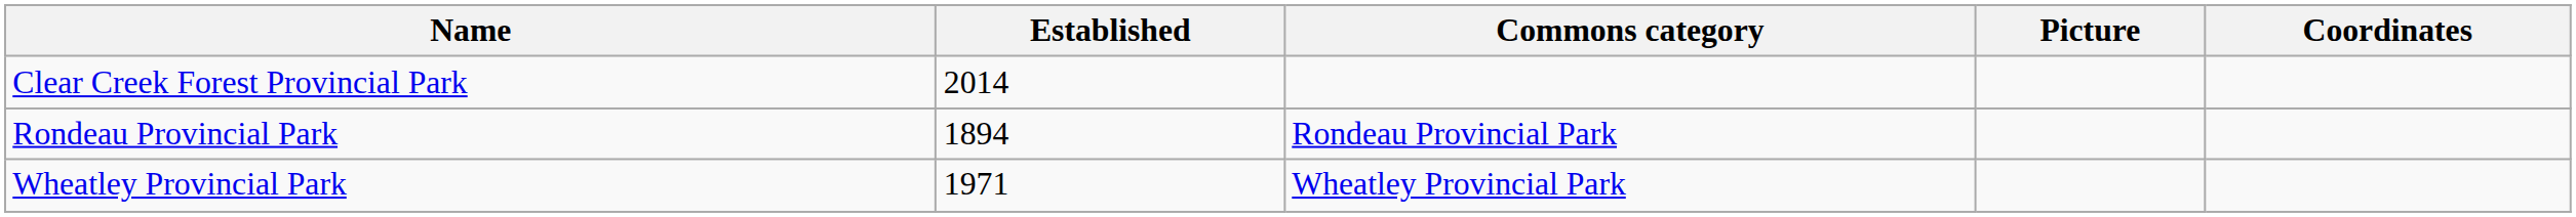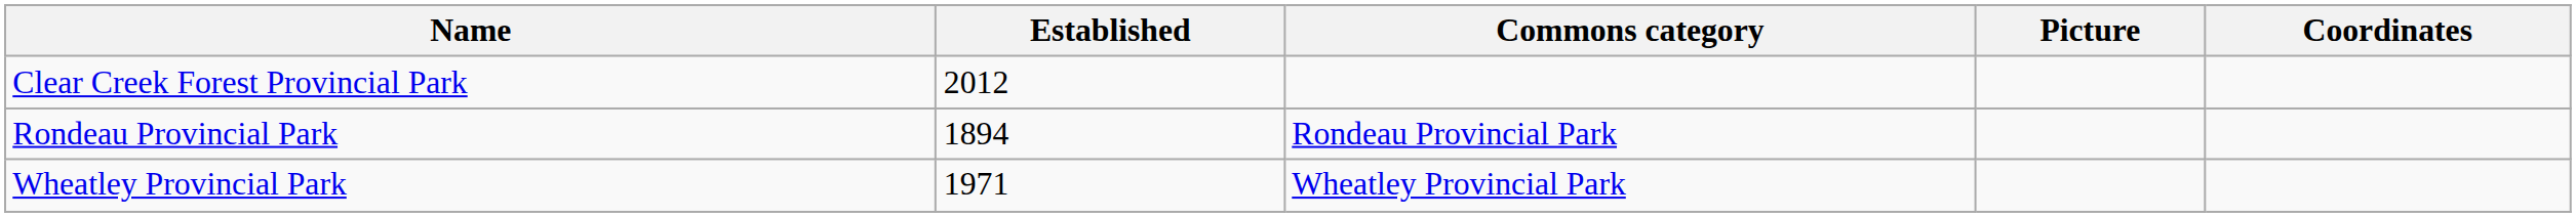Clear Creek Forest Provincial Park | Established: 2014 -> 2012
